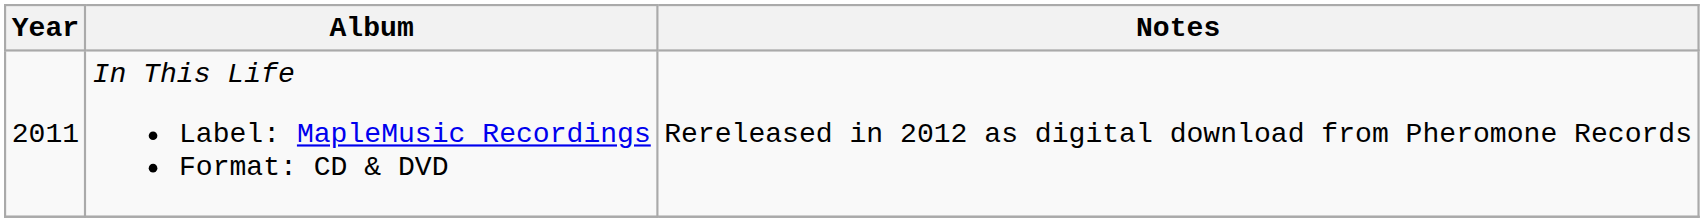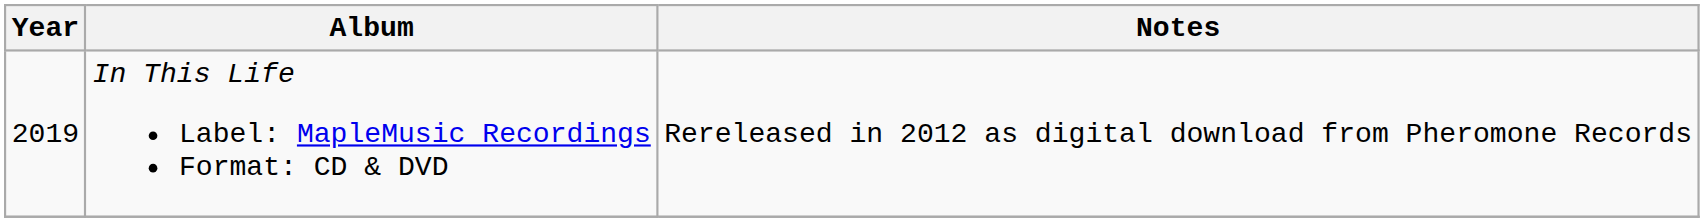In This Life Label: MapleMusic Recordings Format: CD & DVD | Year: 2011 -> 2019
